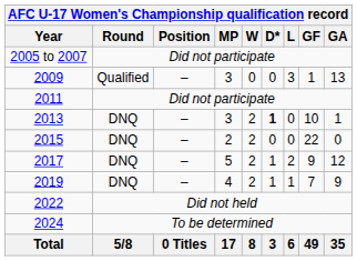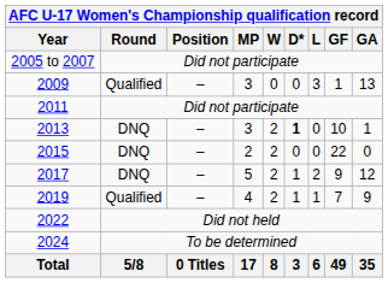2019 | Round: DNQ -> Qualified
